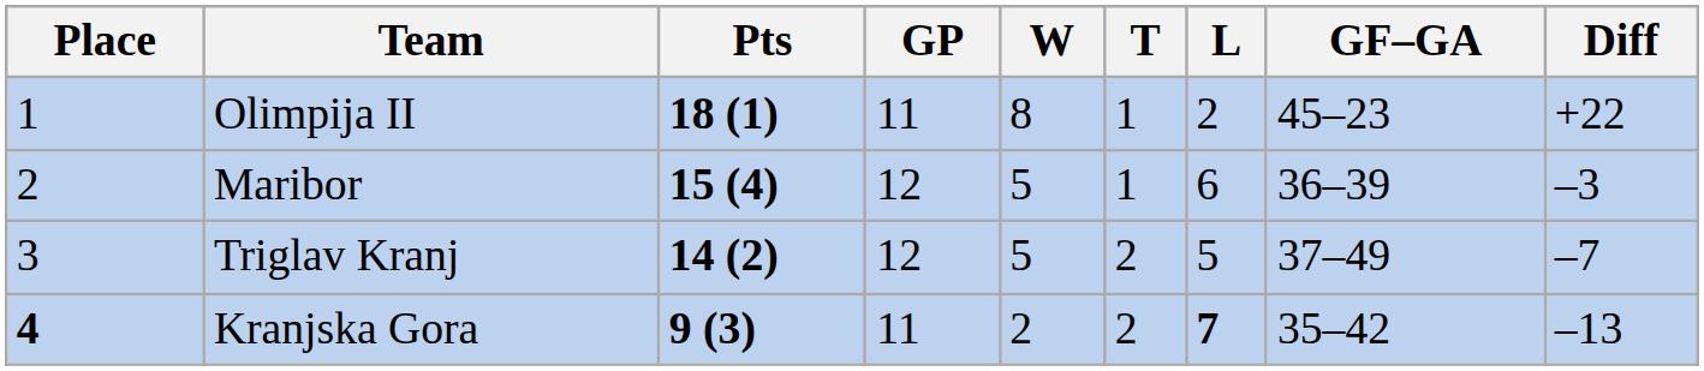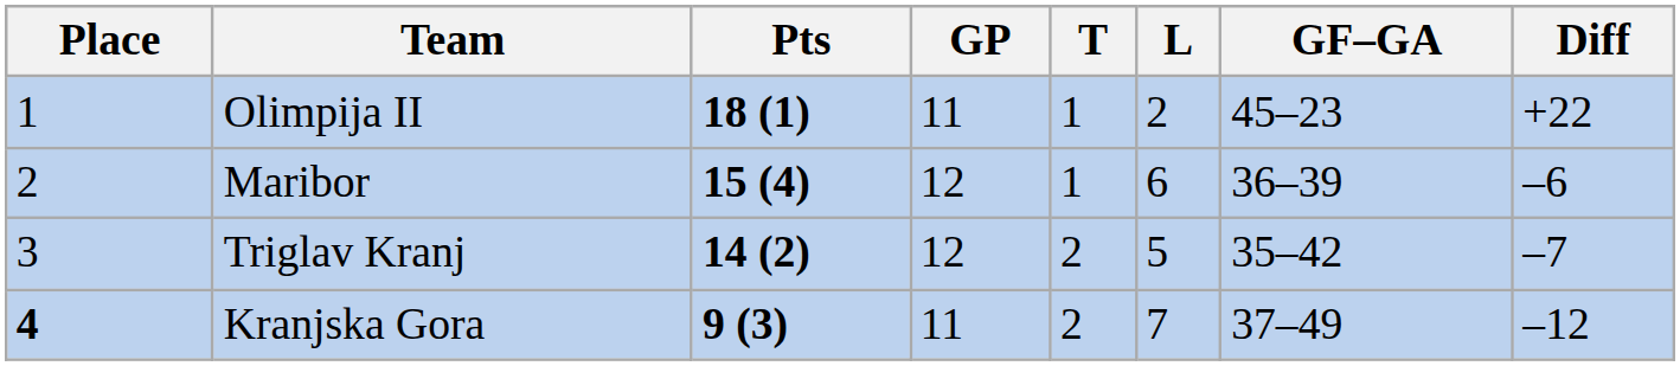- column: W | 8 | 5 | 5 | 2
Maribor | Diff: –3 -> –6
Triglav Kranj | GF–GA: 37–49 -> 35–42
Kranjska Gora | L: bold -> normal
Kranjska Gora | GF–GA: 35–42 -> 37–49
Kranjska Gora | Diff: –13 -> –12
